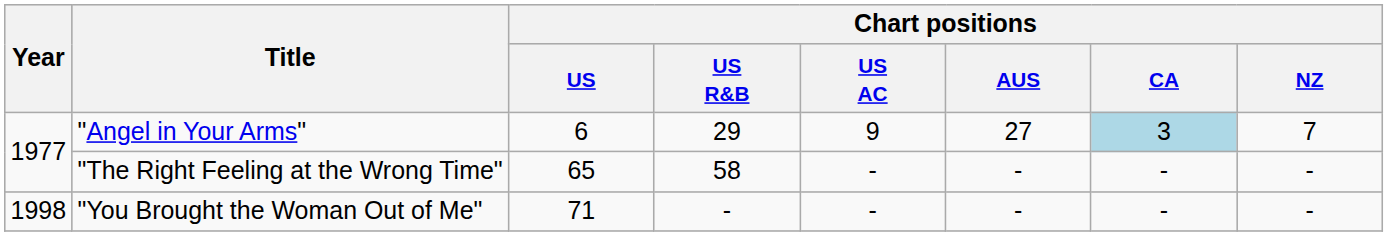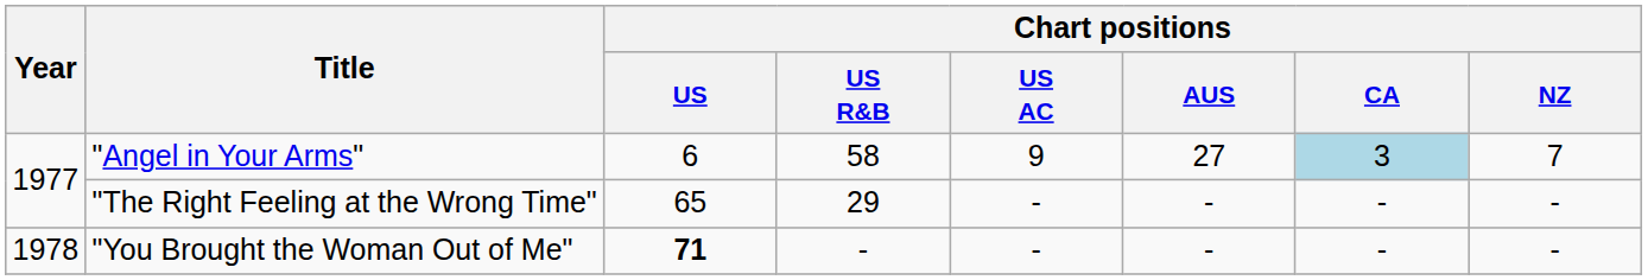"Angel in Your Arms" | Chart positions / US R&B: 29 -> 58
"The Right Feeling at the Wrong Time" | Chart positions / US R&B: 58 -> 29
"You Brought the Woman Out of Me" | Year: 1998 -> 1978
"You Brought the Woman Out of Me" | Chart positions / US: normal -> bold
